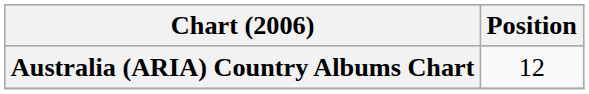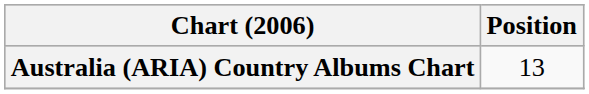Australia (ARIA) Country Albums Chart | Position: 12 -> 13
